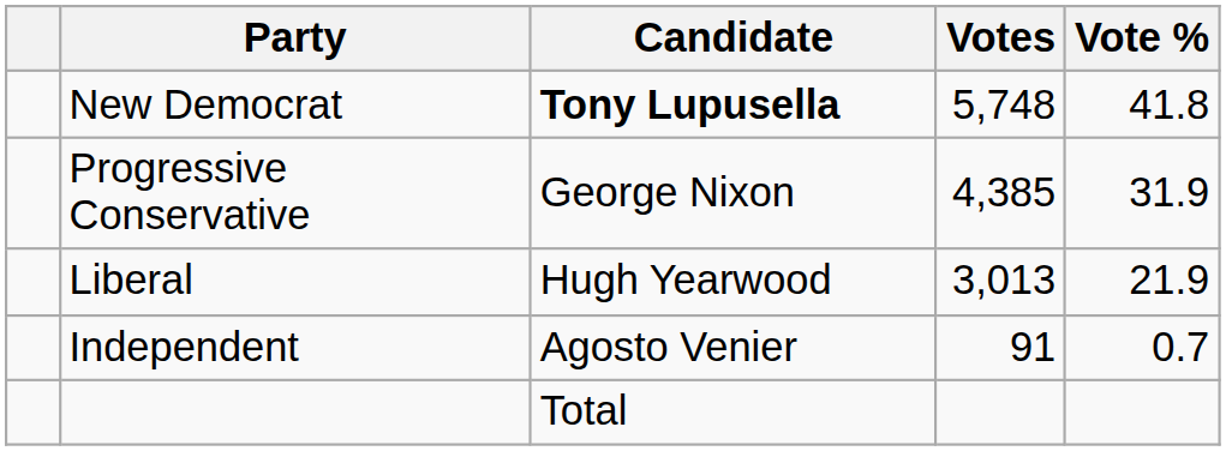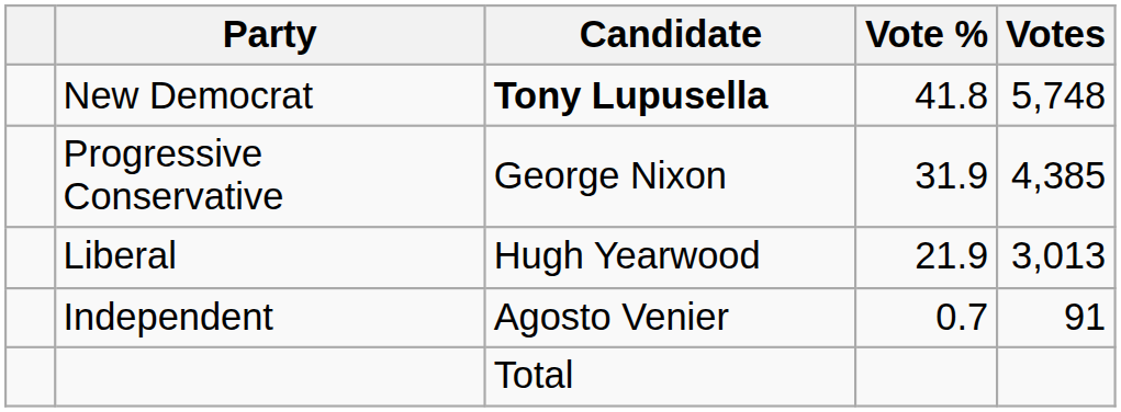columns swapped: Votes <-> Vote %
